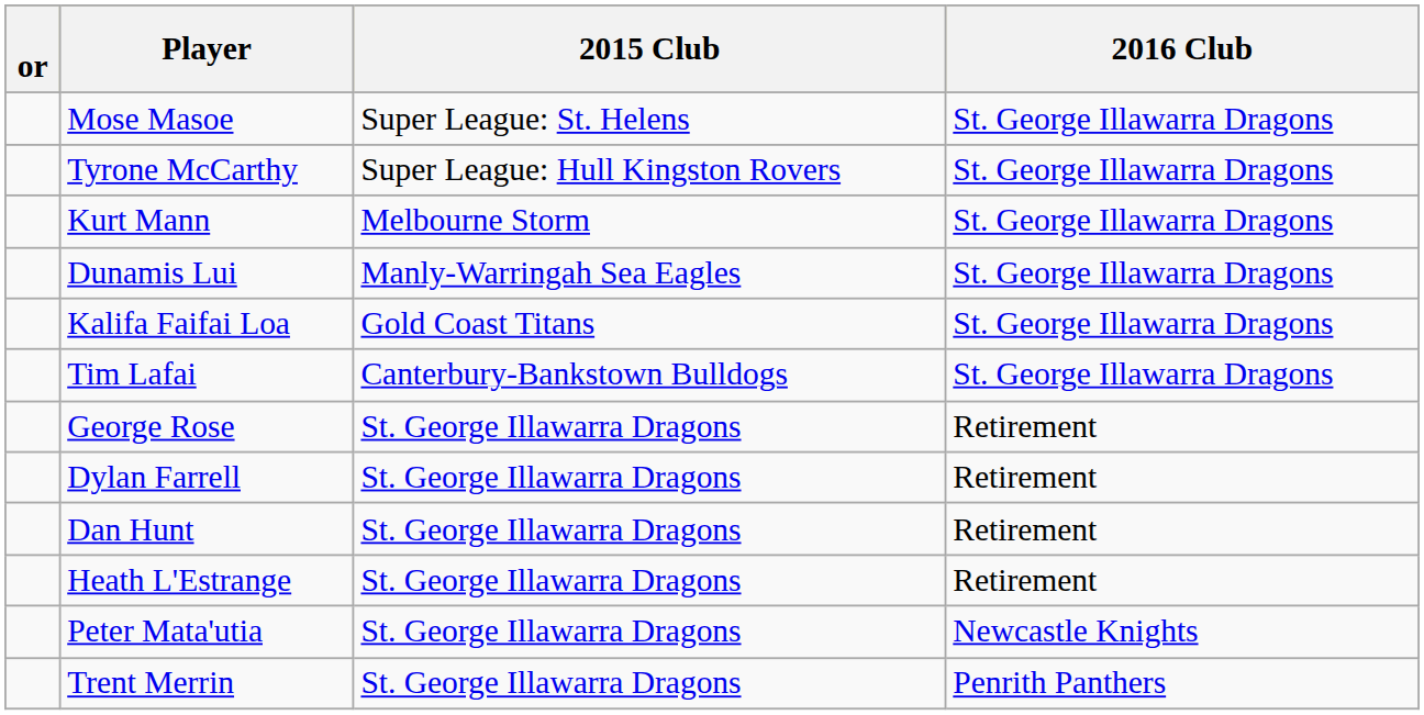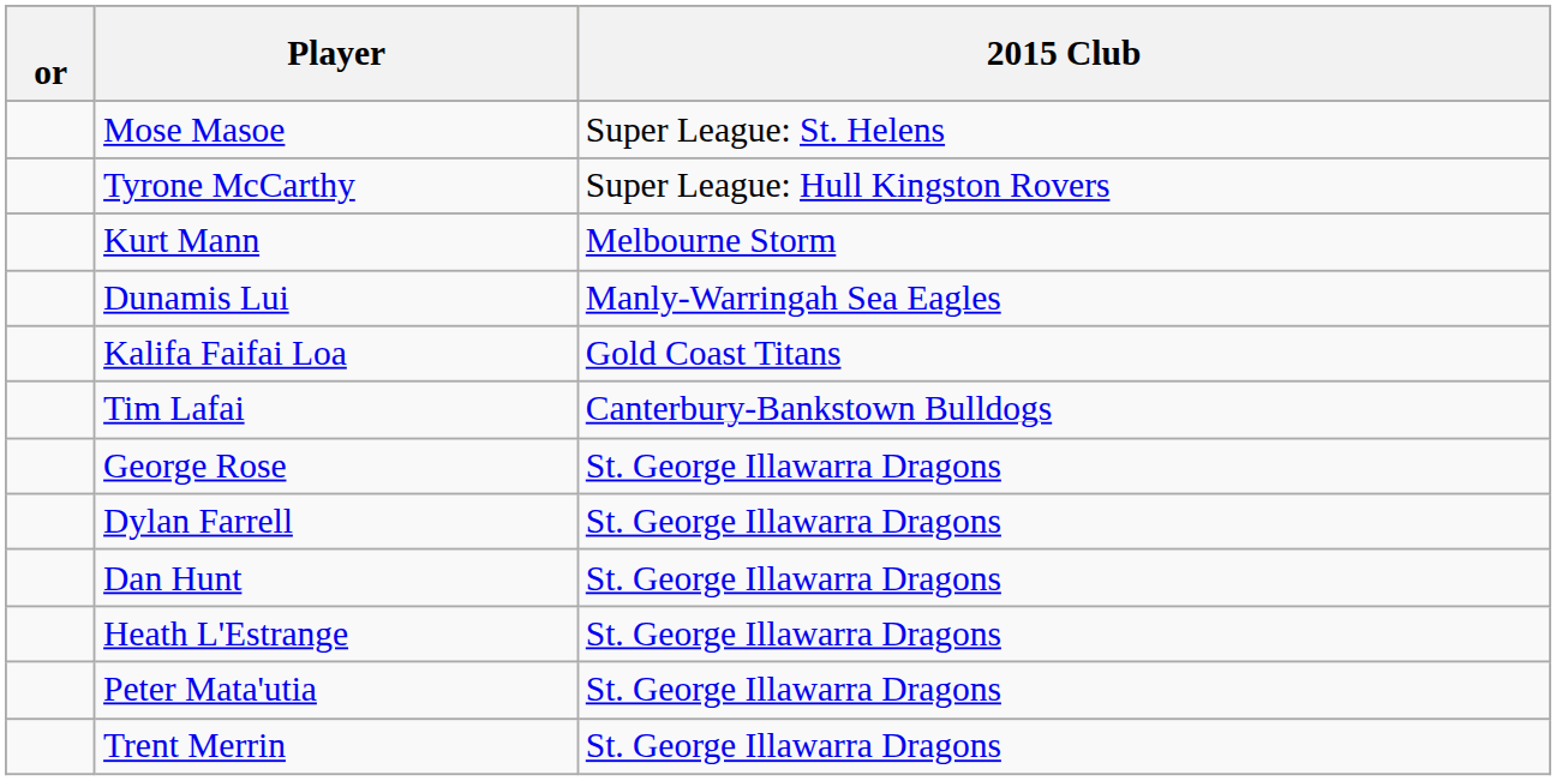- column: 2016 Club | St. George Illawarra Dragons | St. George Illawarra Dragons | St. George Illawarra Dragons | St. George Illawarra Dragons | St. George Illawarra Dragons | St. George Illawarra Dragons | Retirement | Retirement | Retirement | Retirement | Newcastle Knights | Penrith Panthers
